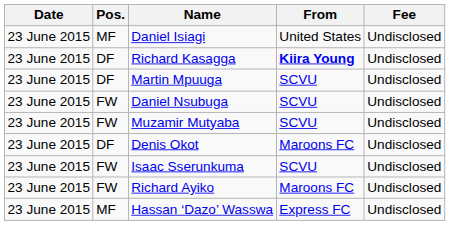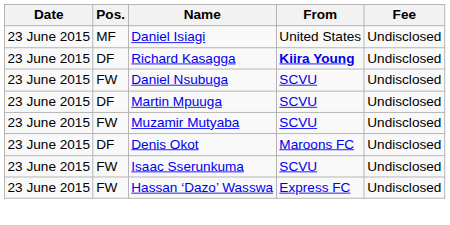rows swapped: Martin Mpuuga <-> Daniel Nsubuga
- row: 23 June 2015 | FW | Richard Ayiko | Maroons FC | Undisclosed
Hassan ‘Dazo’ Wasswa | Pos.: MF -> FW
